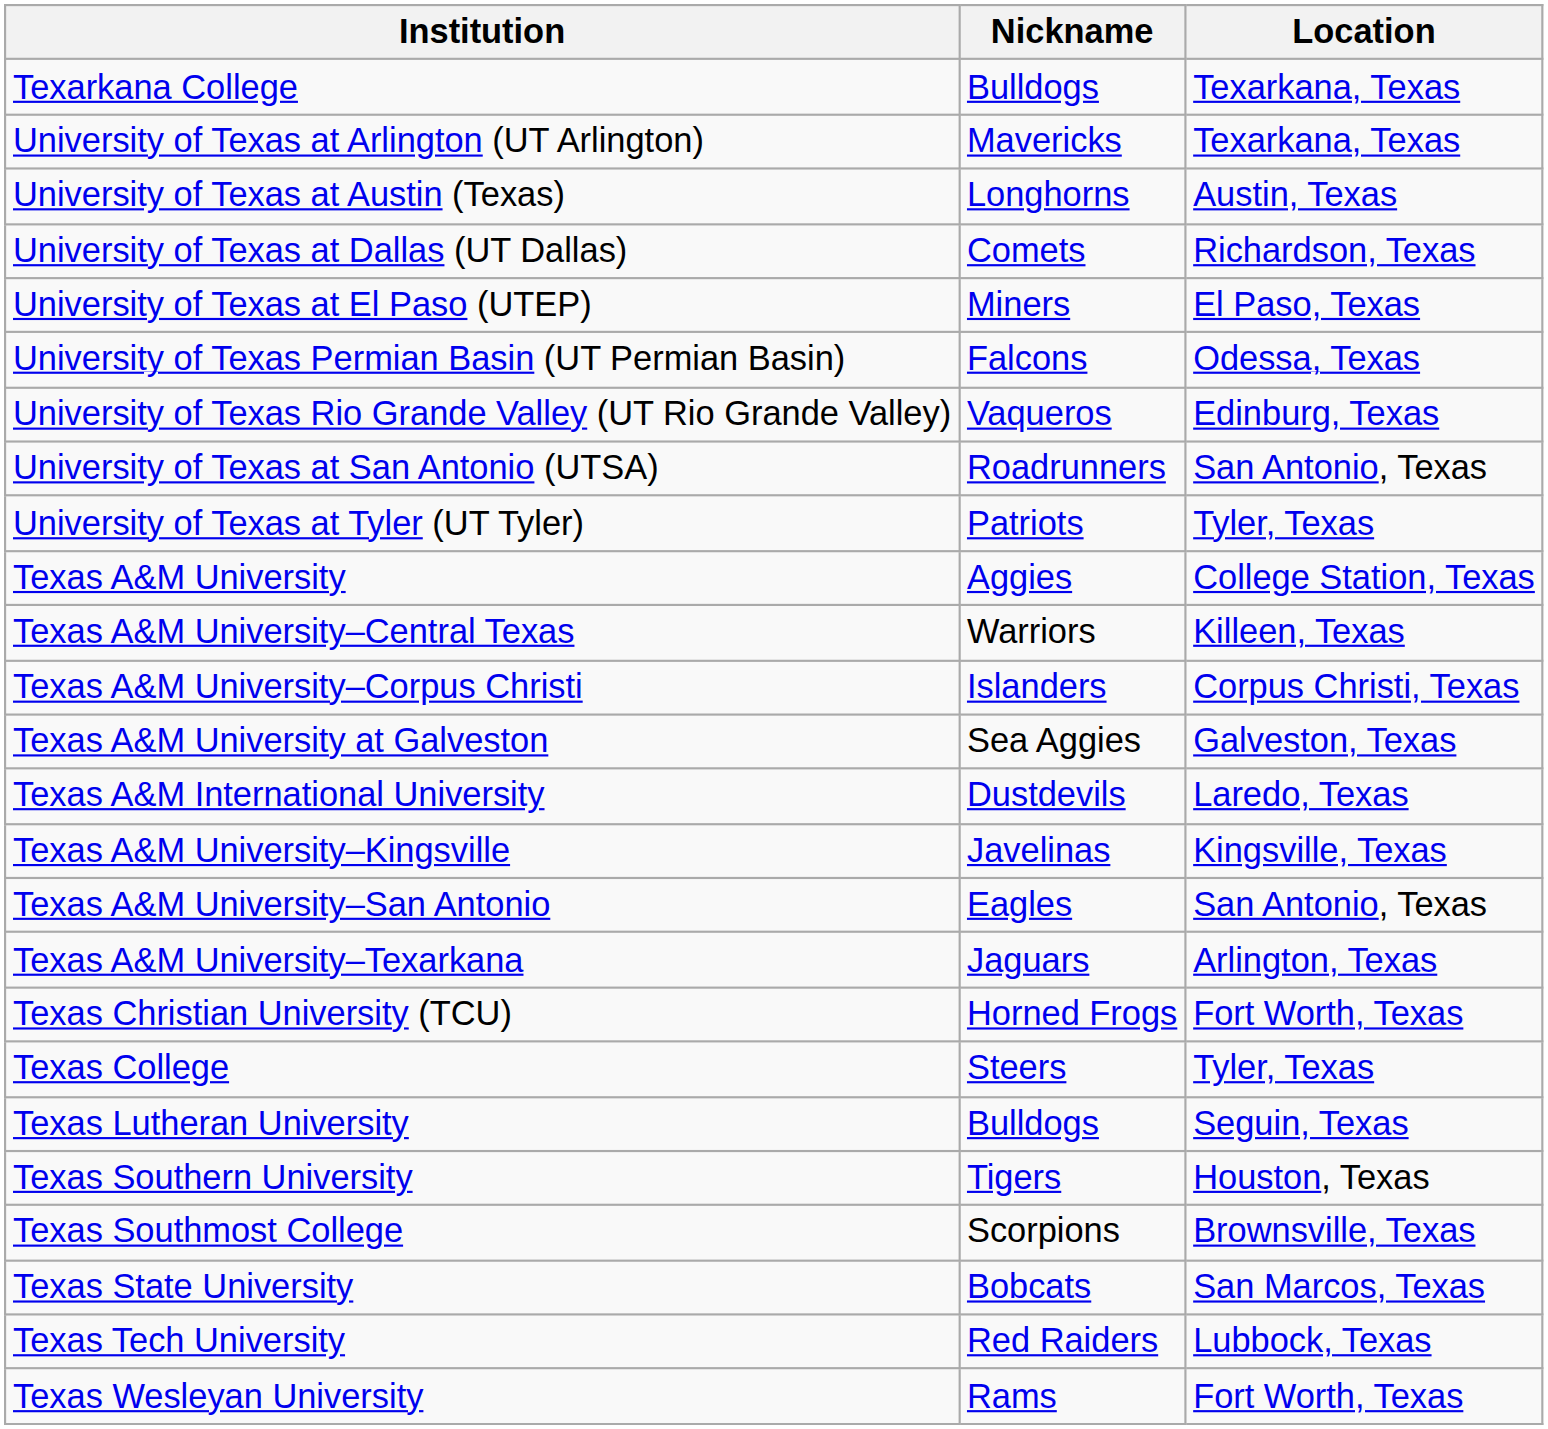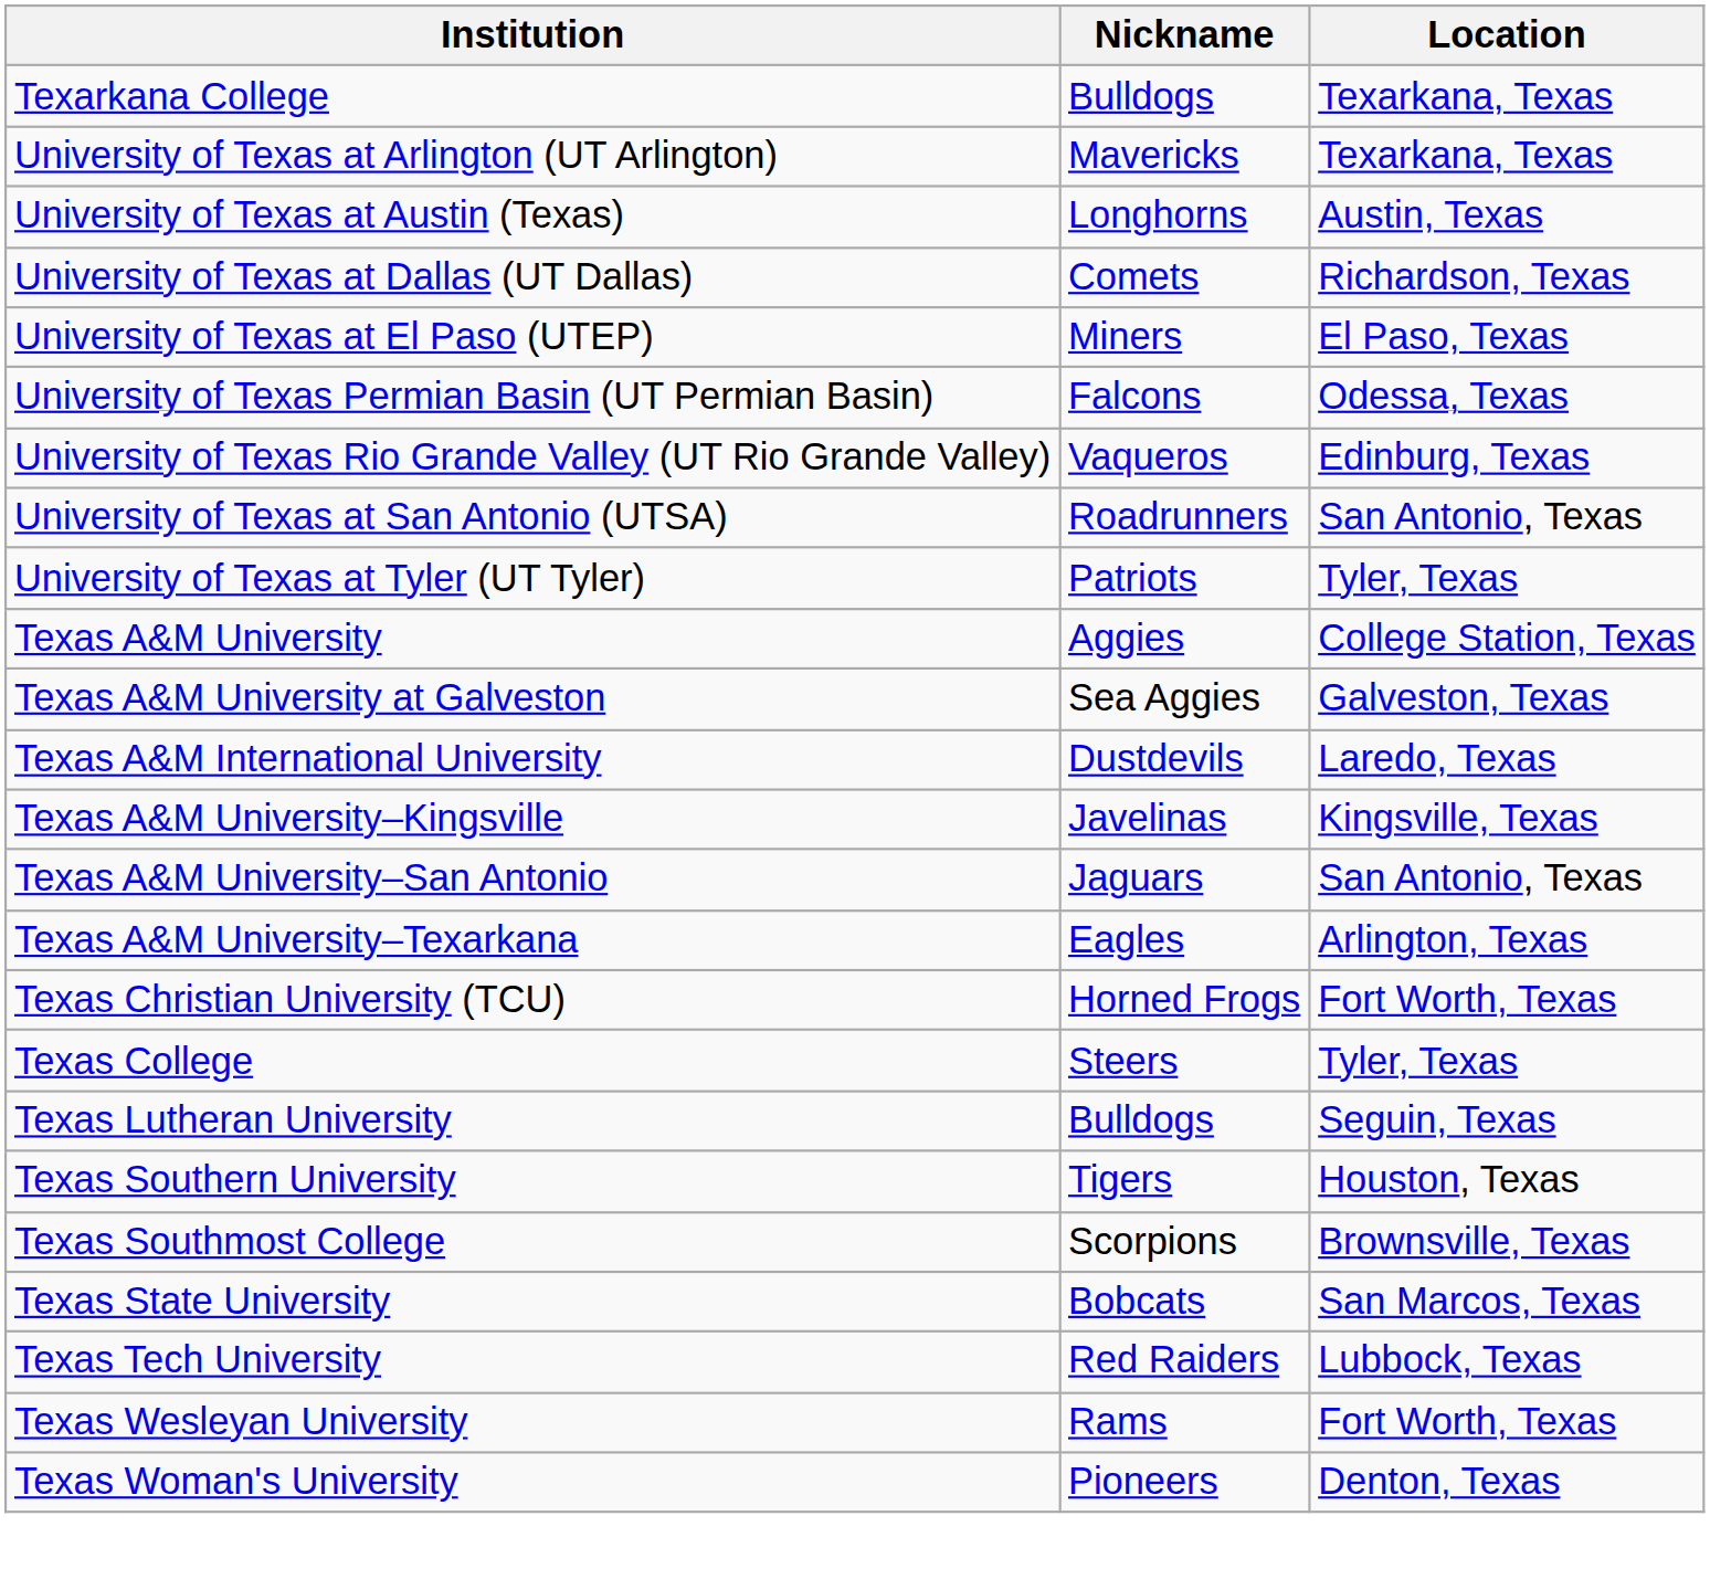- row: Texas A&M University–Central Texas | Warriors | Killeen, Texas
- row: Texas A&M University–Corpus Christi | Islanders | Corpus Christi, Texas
Texas A&M University–San Antonio | Nickname: Eagles -> Jaguars
Texas A&M University–Texarkana | Nickname: Jaguars -> Eagles
+ row: Texas Woman's University | Pioneers | Denton, Texas
